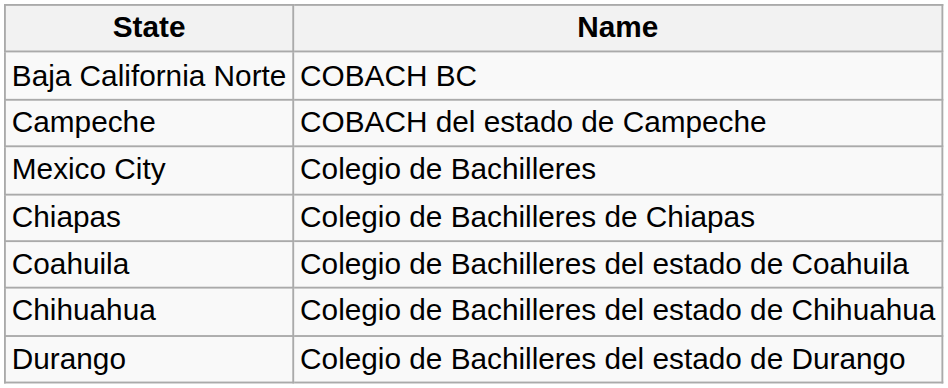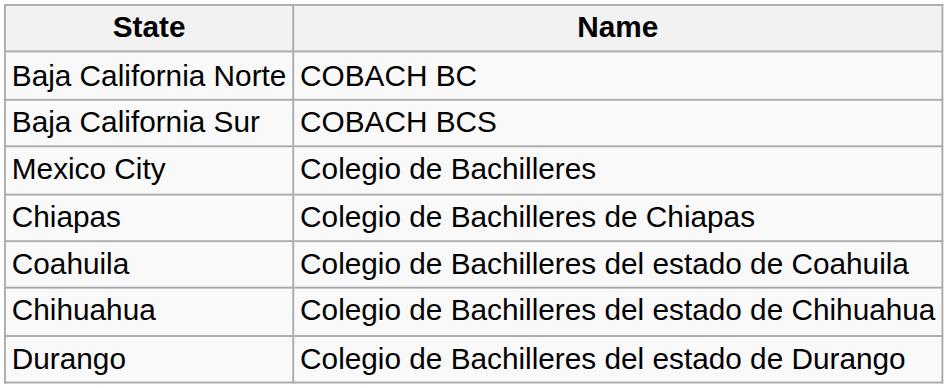+ row: Baja California Sur | COBACH BCS
- row: Campeche | COBACH del estado de Campeche
